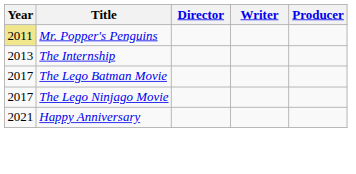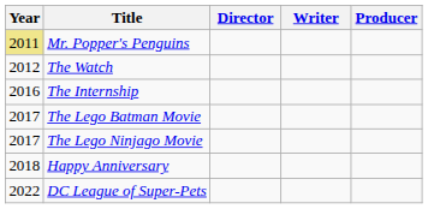+ row: 2012 | The Watch
The Internship | Year: 2013 -> 2016
Happy Anniversary | Year: 2021 -> 2018
+ row: 2022 | DC League of Super-Pets
